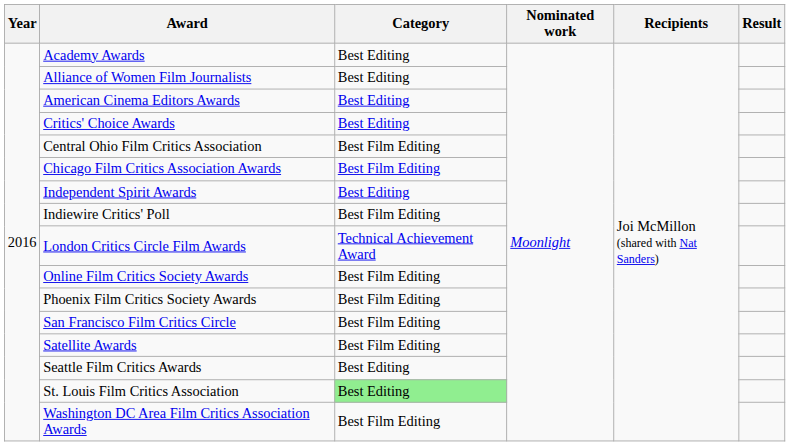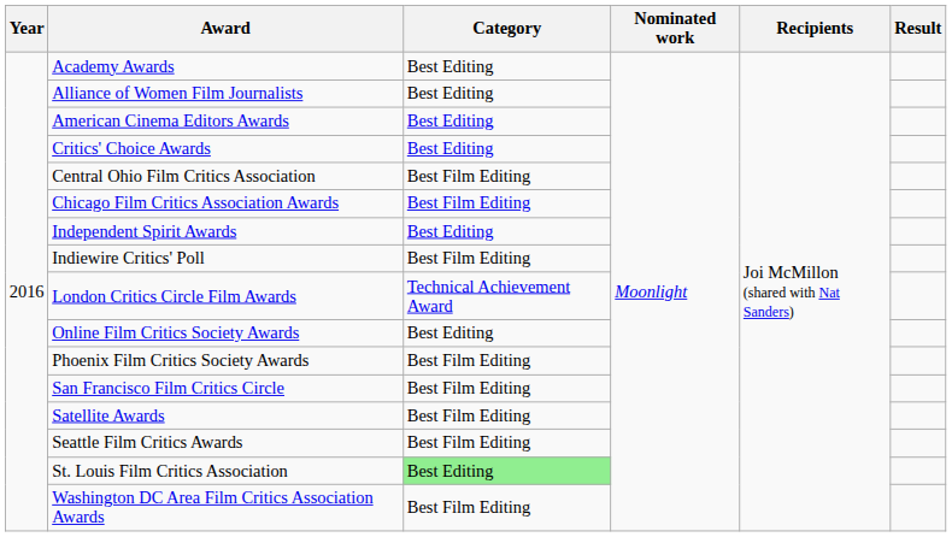Online Film Critics Society Awards | Category: Best Film Editing -> Best Editing
Seattle Film Critics Awards | Category: Best Editing -> Best Film Editing
